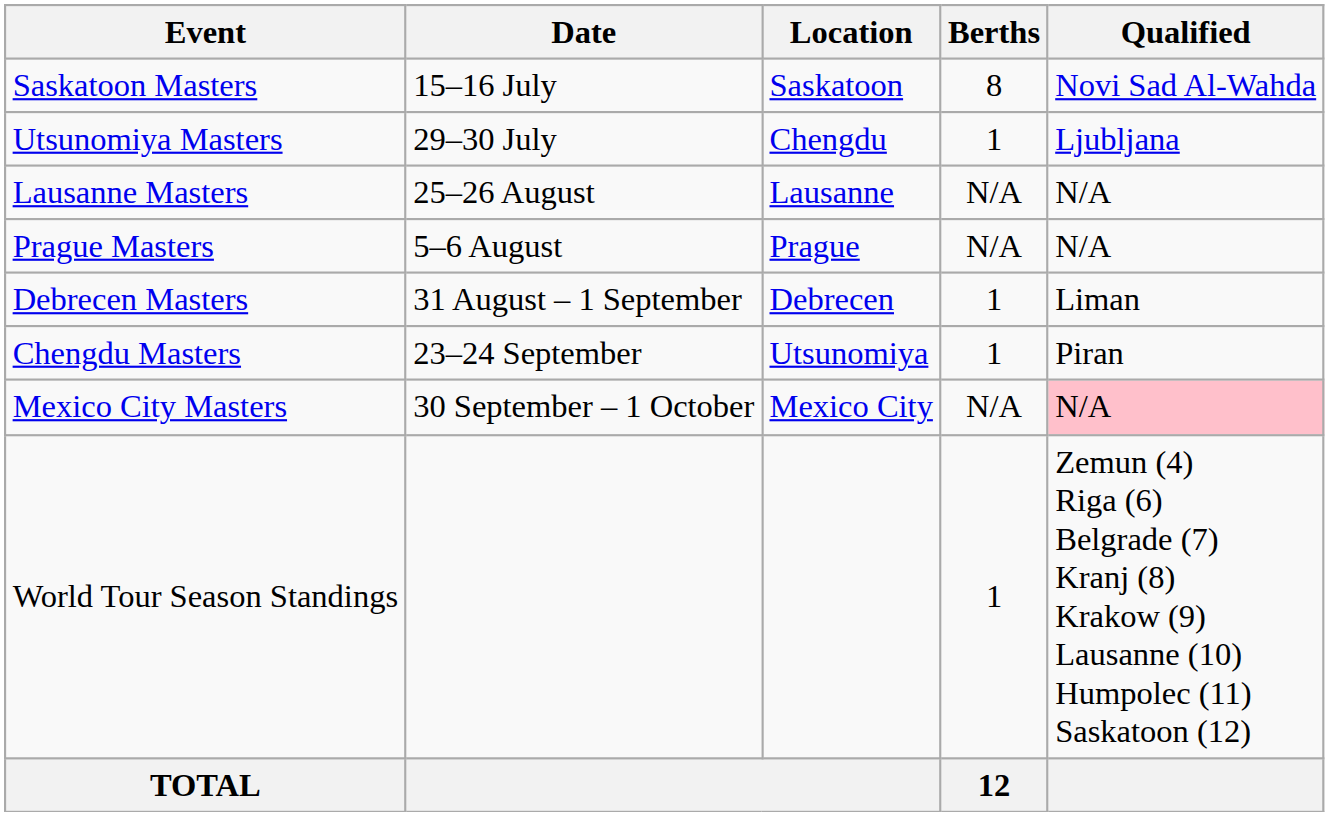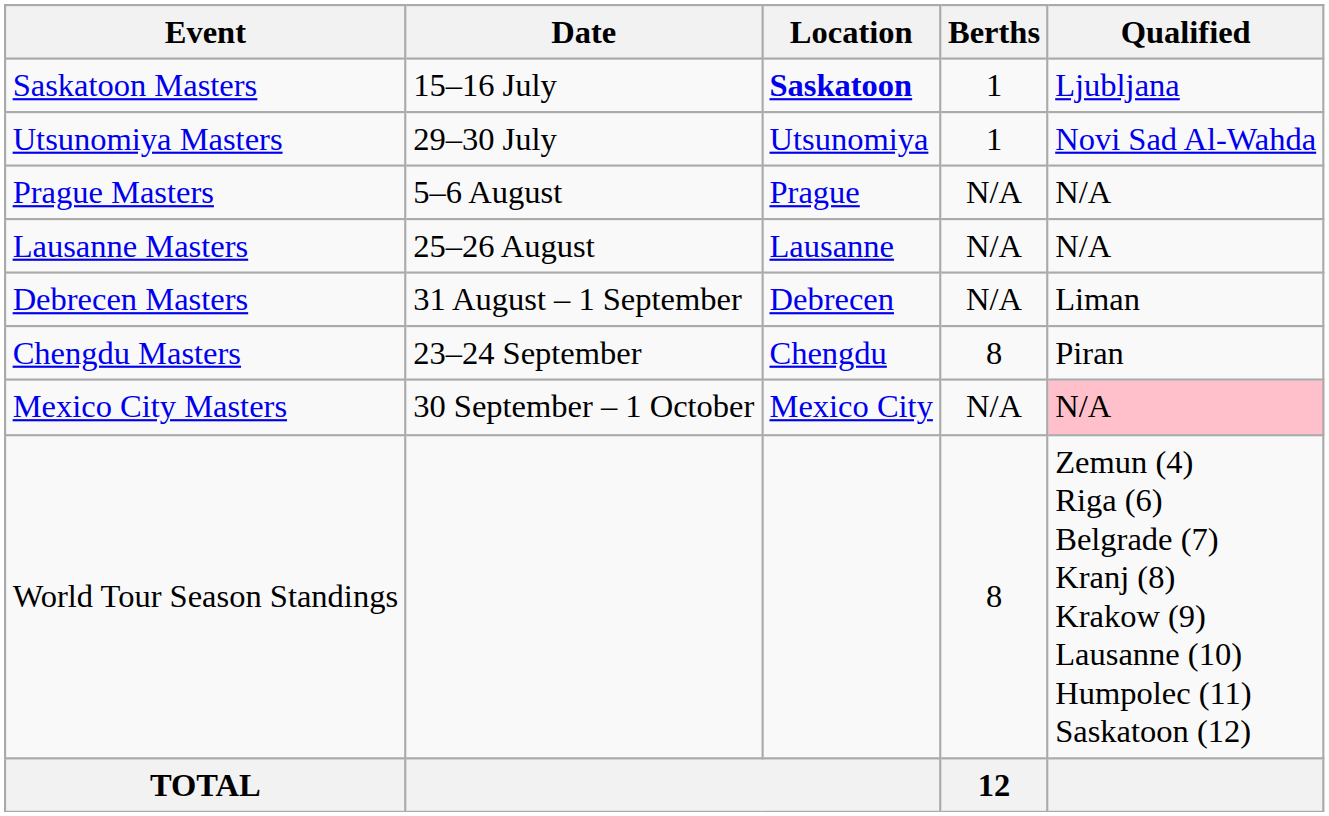Saskatoon Masters | Location: normal -> bold
Saskatoon Masters | Berths: 8 -> 1
Saskatoon Masters | Qualified: Novi Sad Al-Wahda -> Ljubljana
Utsunomiya Masters | Location: Chengdu -> Utsunomiya
Utsunomiya Masters | Qualified: Ljubljana -> Novi Sad Al-Wahda
rows swapped: Prague Masters <-> Lausanne Masters
Debrecen Masters | Berths: 1 -> N/A
Chengdu Masters | Location: Utsunomiya -> Chengdu
Chengdu Masters | Berths: 1 -> 8
World Tour Season Standings | Berths: 1 -> 8
